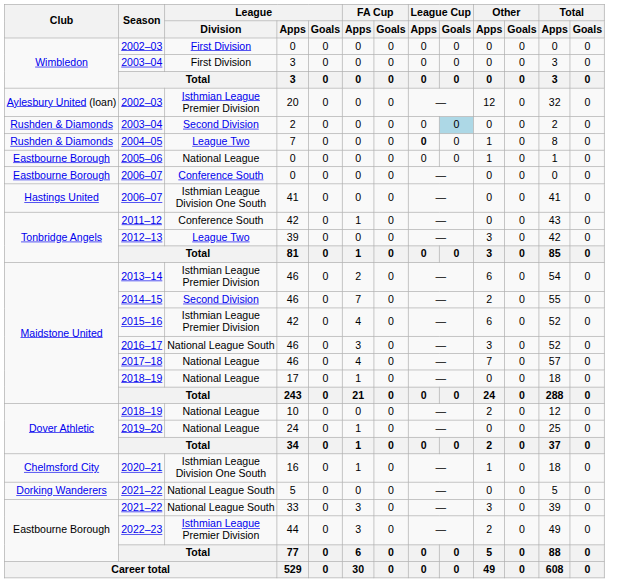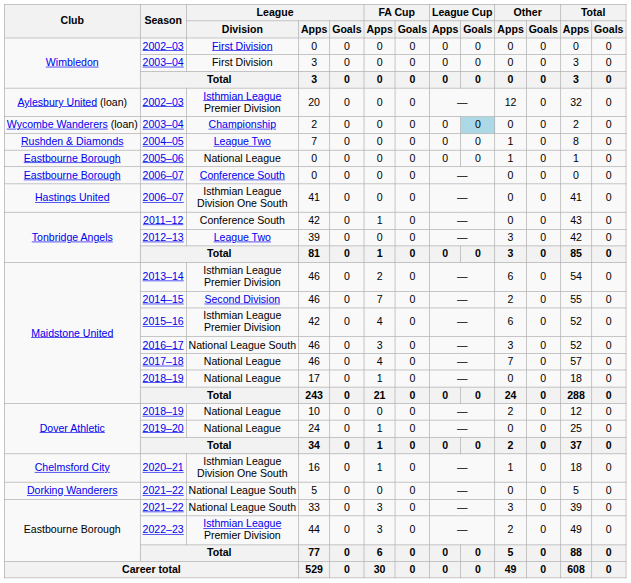2003–04 / 2 | Club: Rushden & Diamonds -> Wycombe Wanderers (loan)
2003–04 / 2 | League / Division: Second Division -> Championship
2004–05 | League Cup / Apps: bold -> normal
